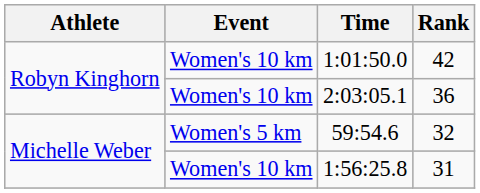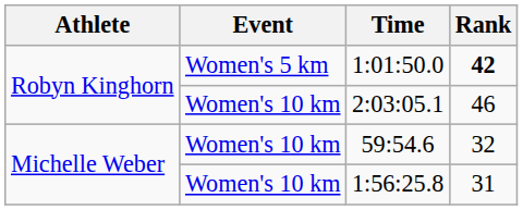1:01:50.0 | Event: Women's 10 km -> Women's 5 km
1:01:50.0 | Rank: normal -> bold
2:03:05.1 | Rank: 36 -> 46
59:54.6 | Event: Women's 5 km -> Women's 10 km
